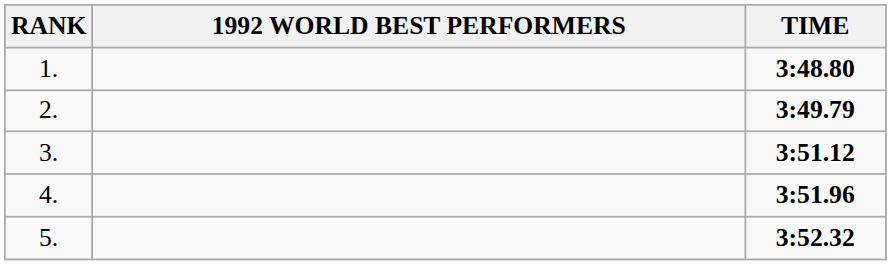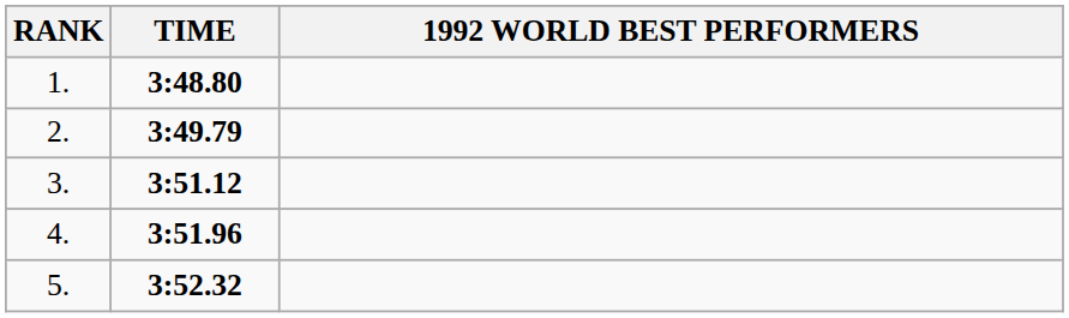columns swapped: 1992 WORLD BEST PERFORMERS <-> TIME
